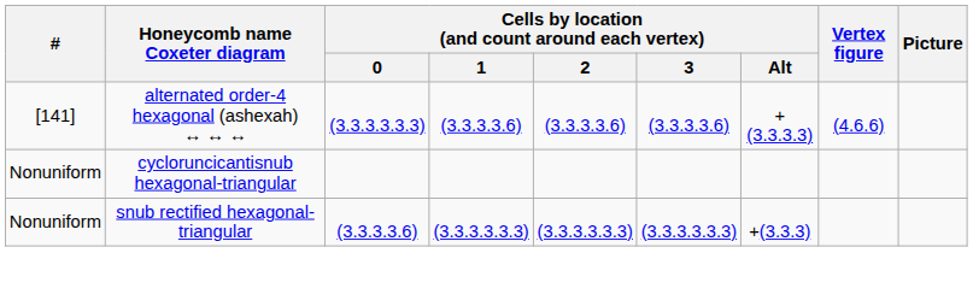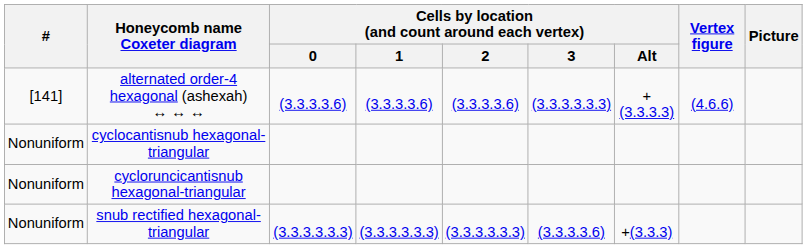alternated order-4 hexagonal (ashexah) ↔ ↔ ↔ | Cells by location (and count around each vertex) / 0: (3.3.3.3.3.3) -> (3.3.3.3.6)
alternated order-4 hexagonal (ashexah) ↔ ↔ ↔ | Cells by location (and count around each vertex) / 3: (3.3.3.3.6) -> (3.3.3.3.3.3)
+ row: Nonuniform | cyclocantisnub hexagonal-triangular
snub rectified hexagonal-triangular | Cells by location (and count around each vertex) / 0: (3.3.3.3.6) -> (3.3.3.3.3.3)
snub rectified hexagonal-triangular | Cells by location (and count around each vertex) / 3: (3.3.3.3.3.3) -> (3.3.3.3.6)
